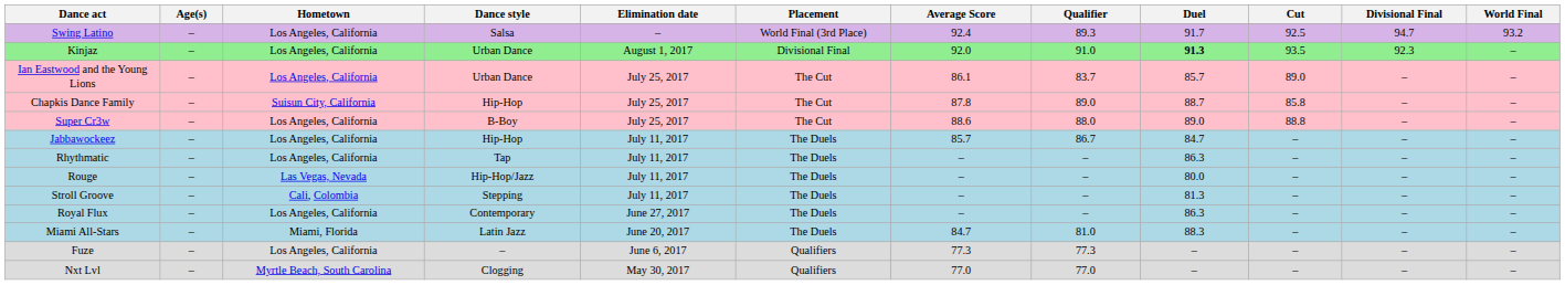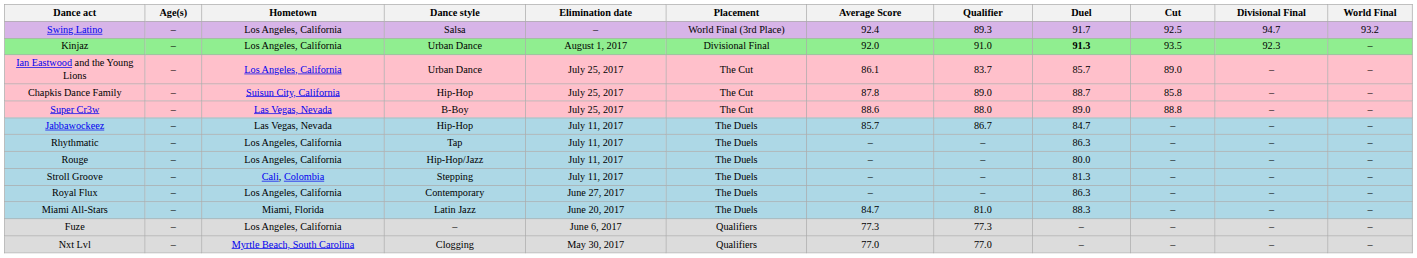Super Cr3w | Hometown: Los Angeles, California -> Las Vegas, Nevada
Jabbawockeez | Hometown: Los Angeles, California -> Las Vegas, Nevada
Rouge | Hometown: Las Vegas, Nevada -> Los Angeles, California
